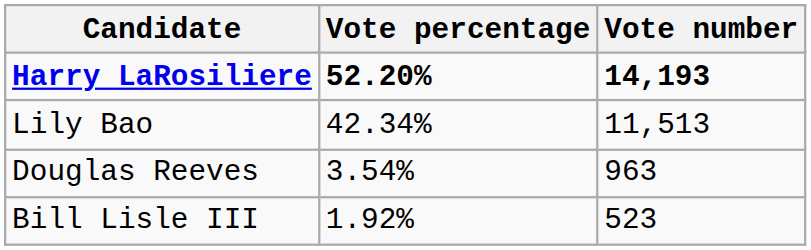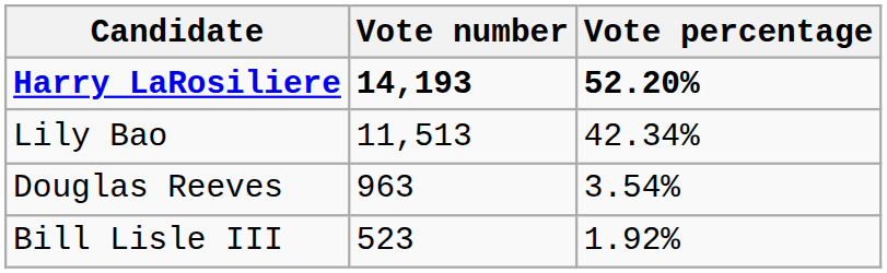columns swapped: Vote number <-> Vote percentage
